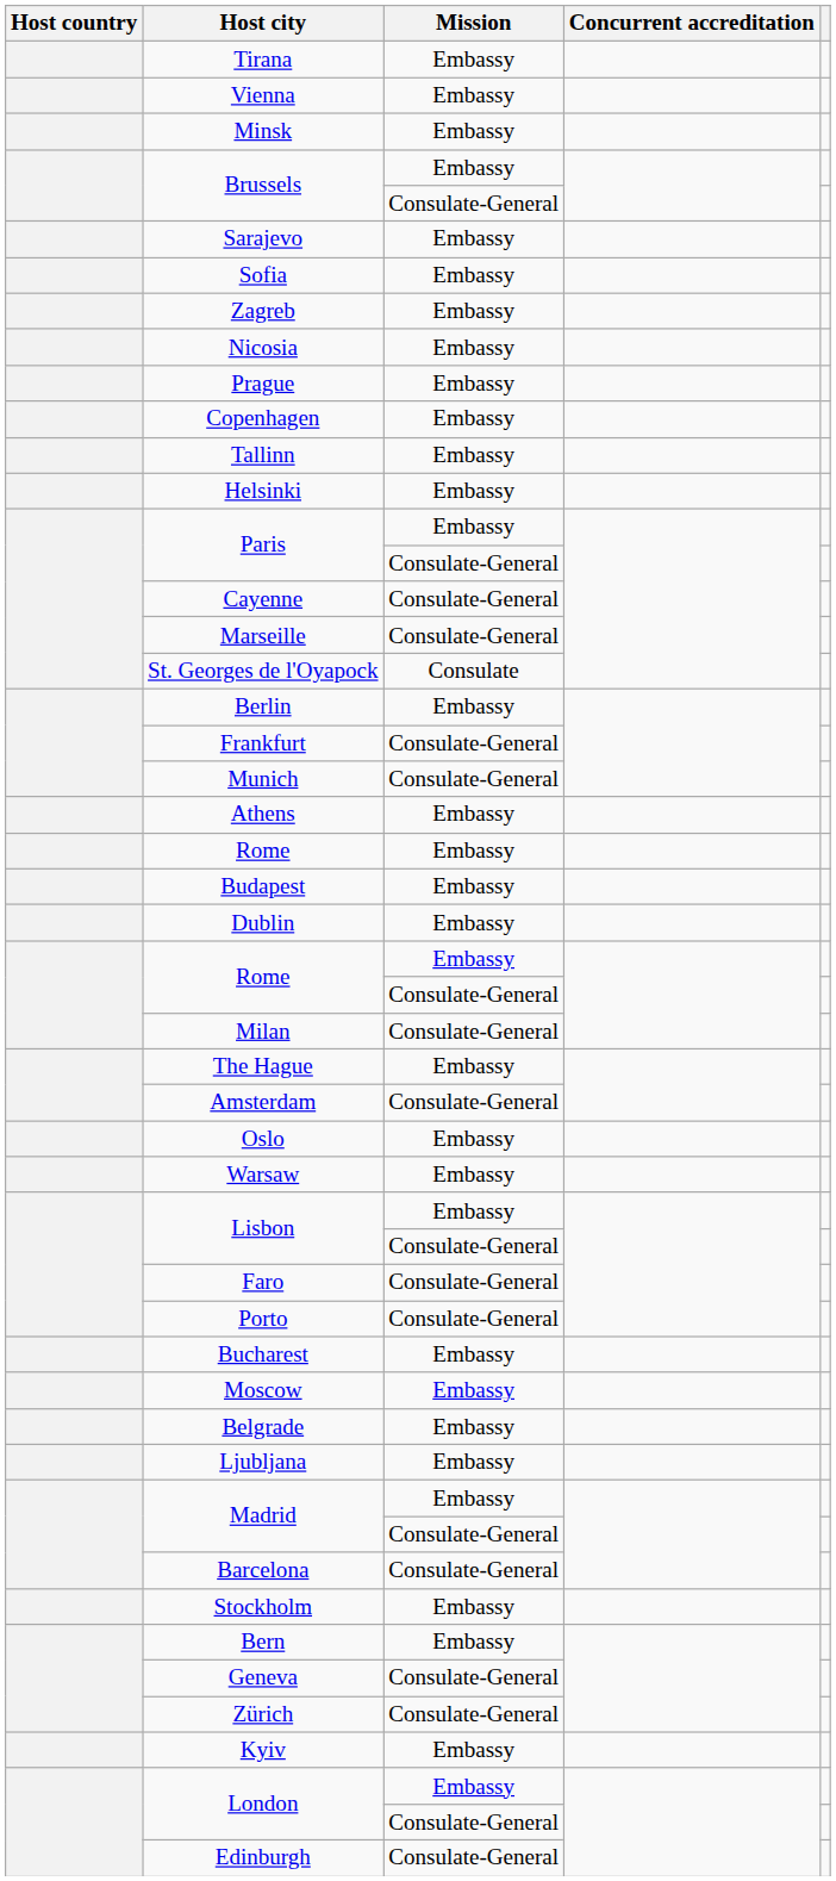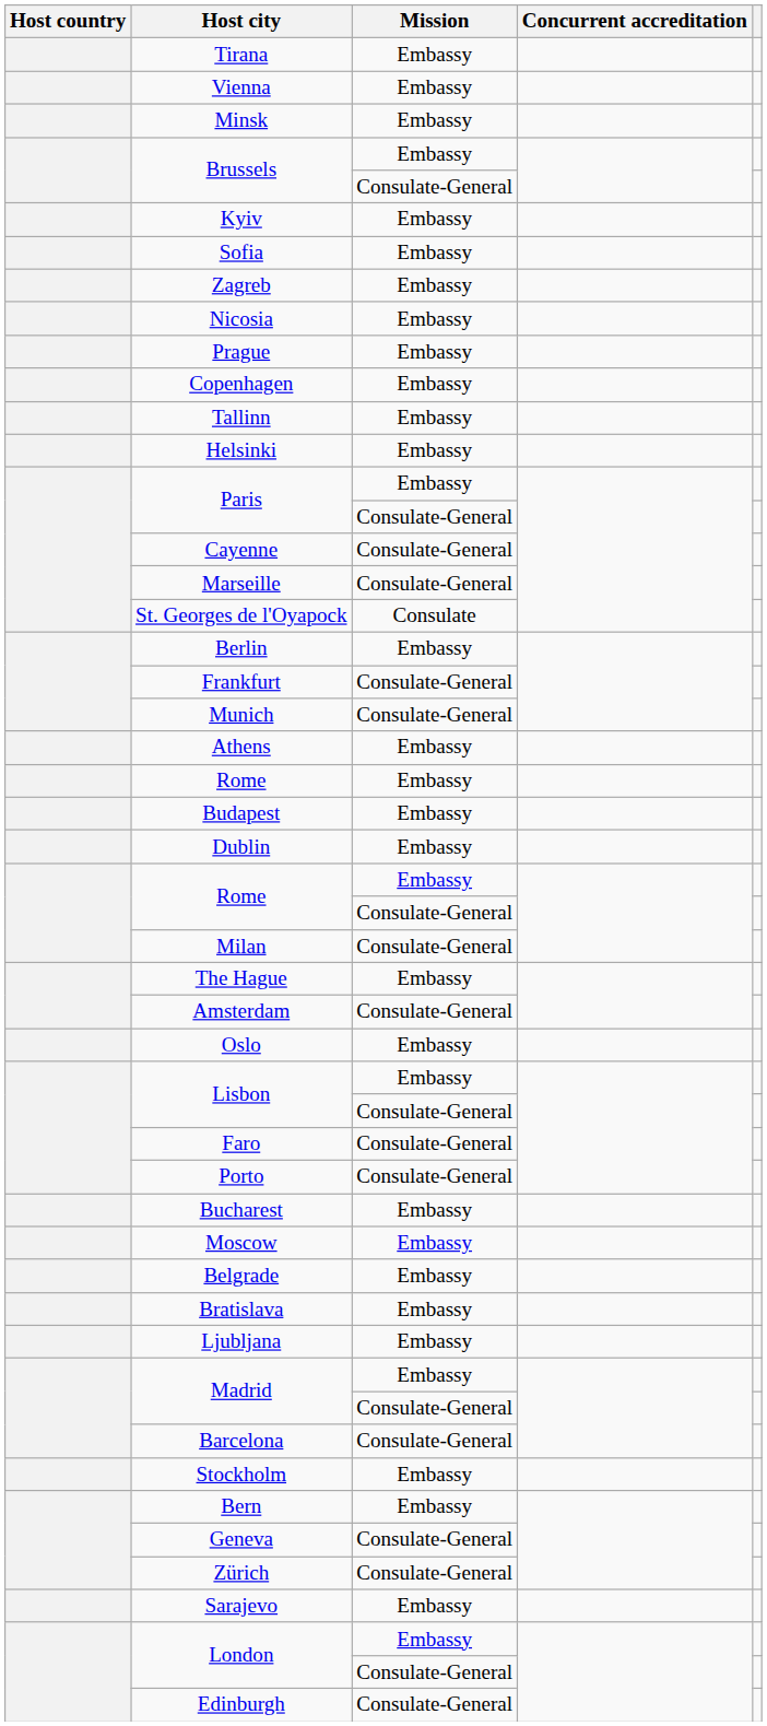rows swapped: Sarajevo <-> Kyiv
- row: Warsaw | Embassy
+ row: Bratislava | Embassy
